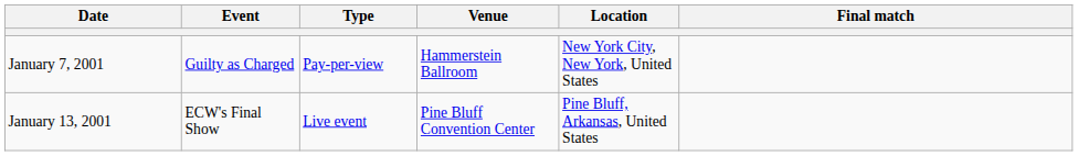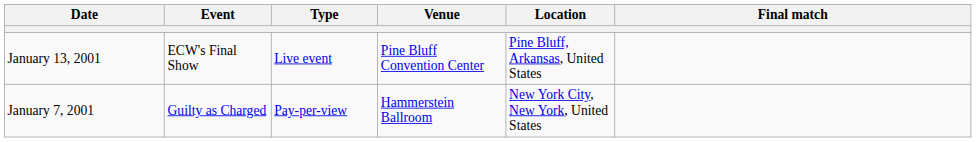rows swapped: January 7, 2001 <-> January 13, 2001
